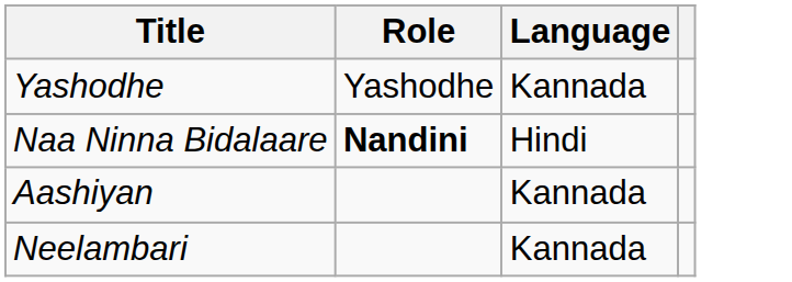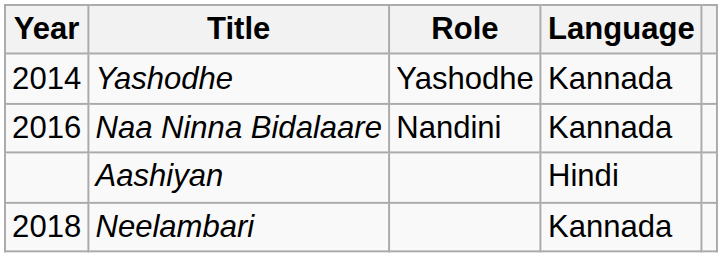+ column: Year | 2014 | 2016 | 2018
Naa Ninna Bidalaare | Role: bold -> normal
Naa Ninna Bidalaare | Language: Hindi -> Kannada
Aashiyan | Language: Kannada -> Hindi
